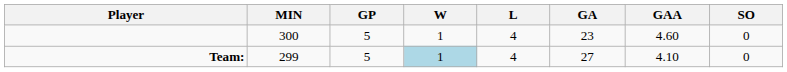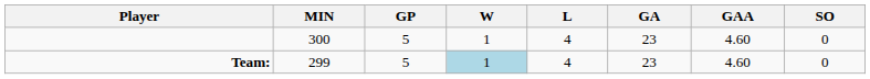Team: | GA: 27 -> 23
Team: | GAA: 4.10 -> 4.60
